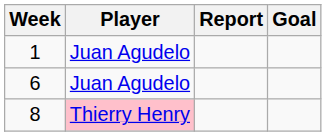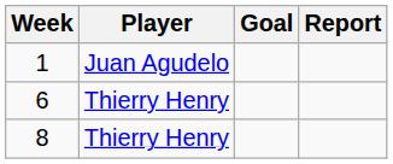columns swapped: Goal <-> Report
6 | Player: Juan Agudelo -> Thierry Henry
8 | Player: pink background -> no background
